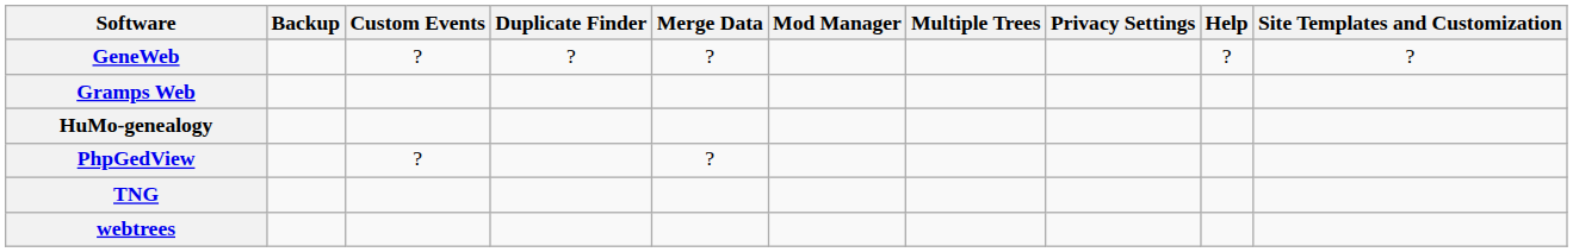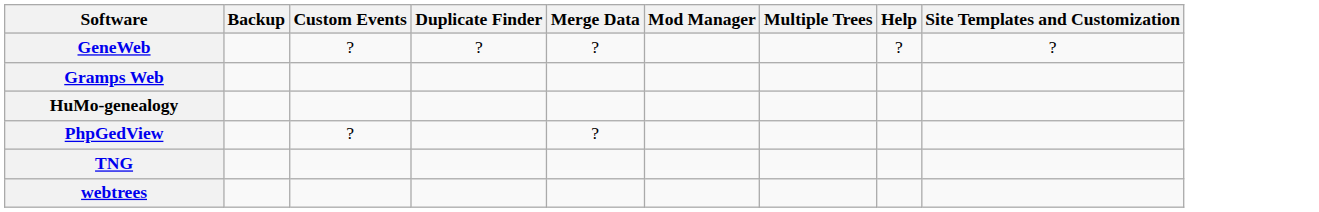- column: Privacy Settings
